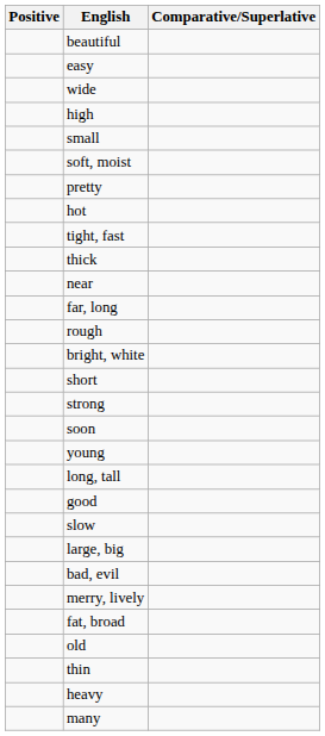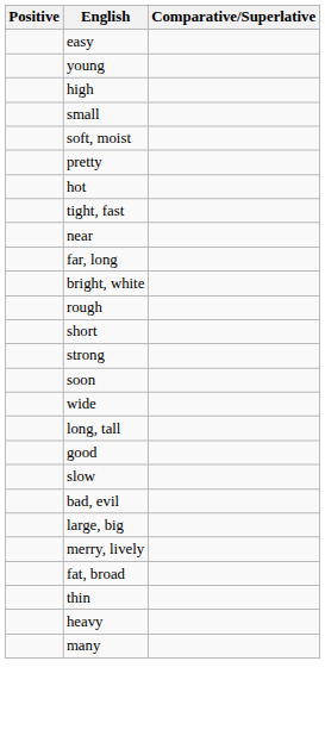- row: beautiful
rows swapped: young <-> wide
- row: thick
rows swapped: rough <-> bright, white
rows swapped: large, big <-> bad, evil
- row: old
